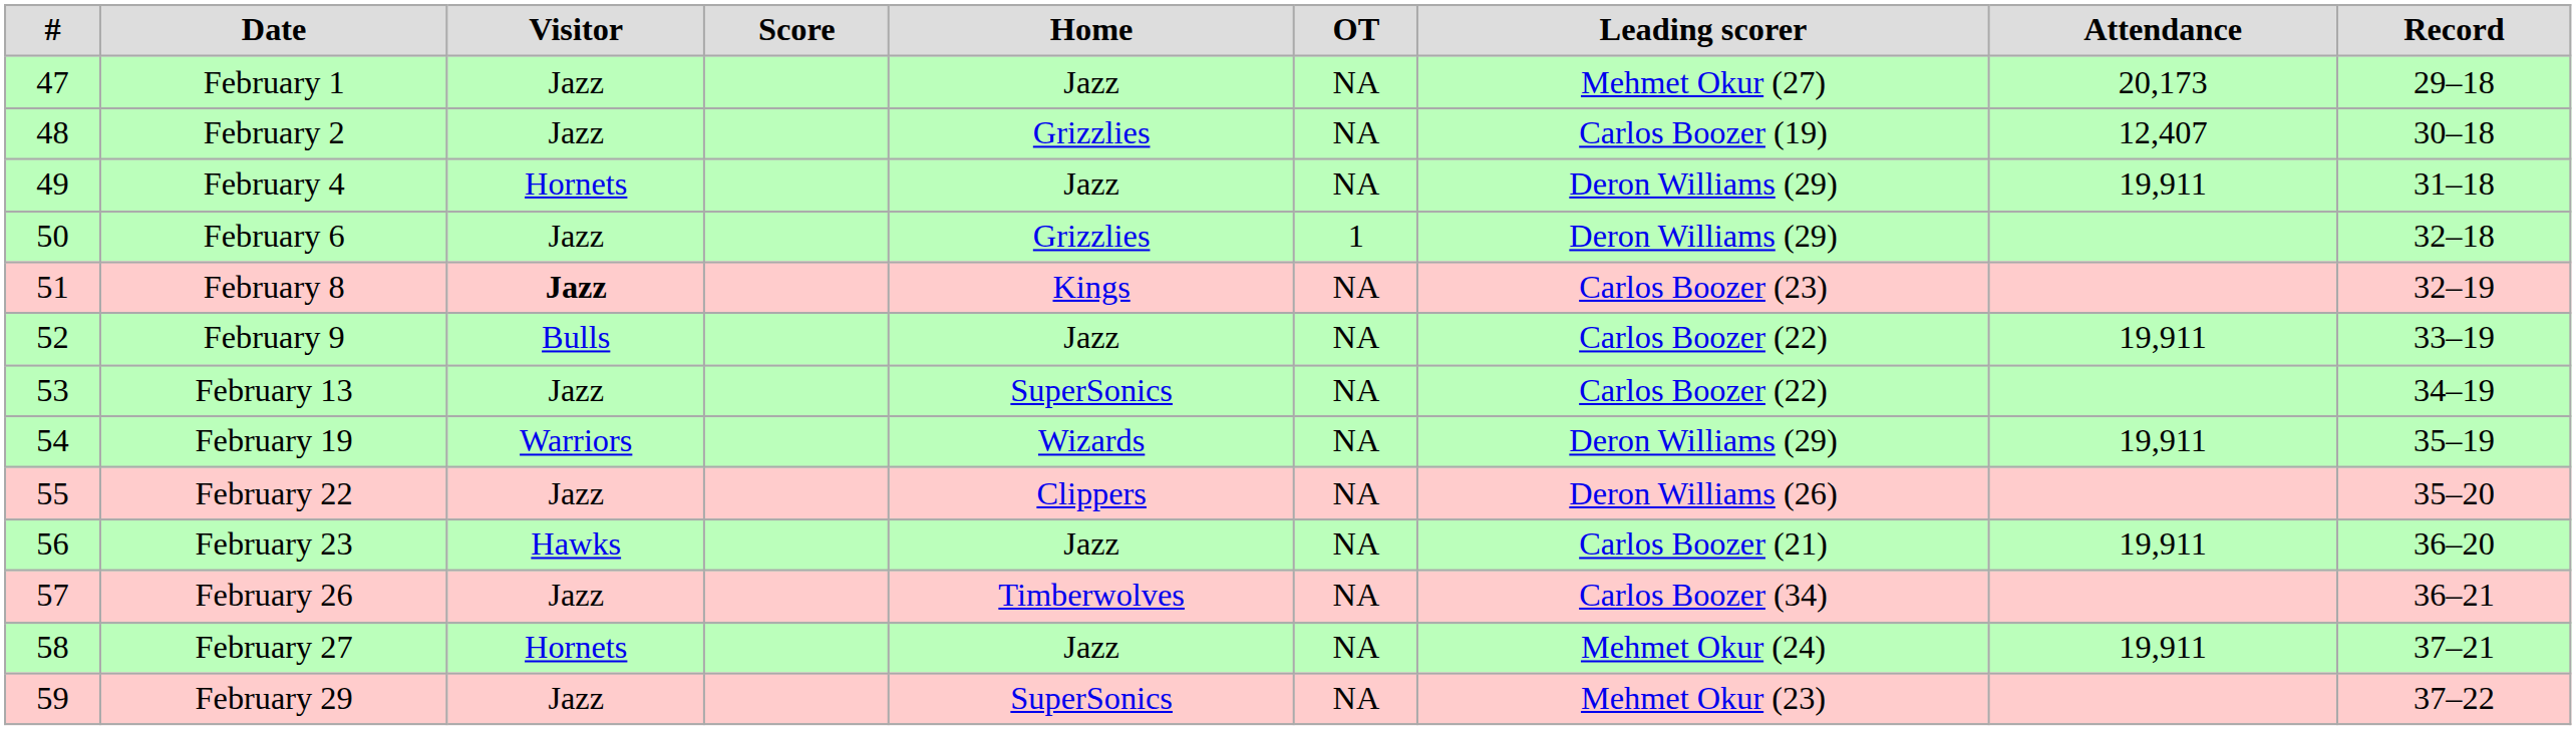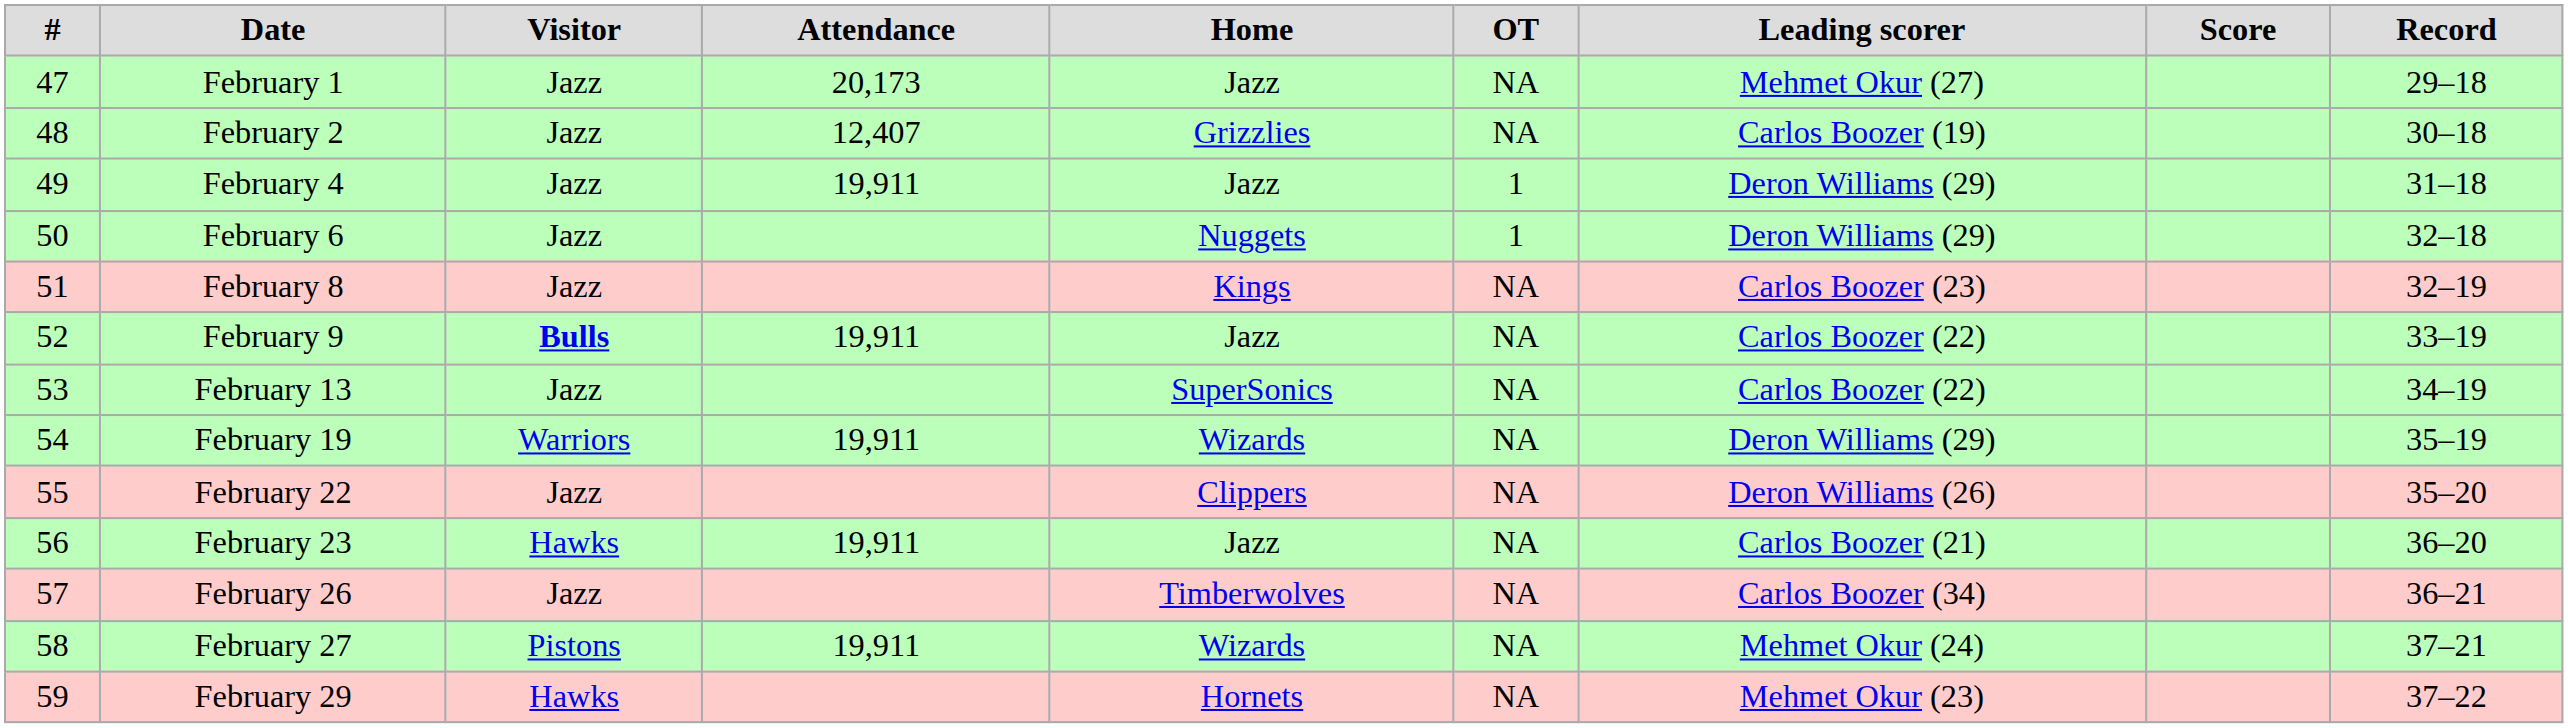columns swapped: Score <-> Attendance
February 4 | Visitor: Hornets -> Jazz
February 4 | OT: NA -> 1
February 6 | Home: Grizzlies -> Nuggets
February 8 | Visitor: bold -> normal
February 9 | Visitor: normal -> bold
February 27 | Visitor: Hornets -> Pistons
February 27 | Home: Jazz -> Wizards
February 29 | Visitor: Jazz -> Hawks
February 29 | Home: SuperSonics -> Hornets
